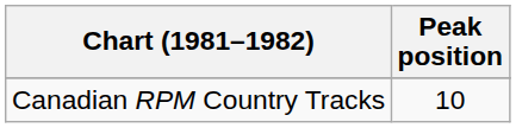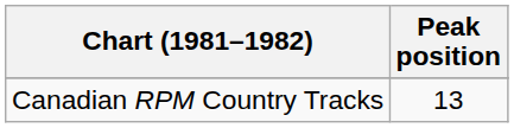Canadian RPM Country Tracks | Peak position: 10 -> 13
